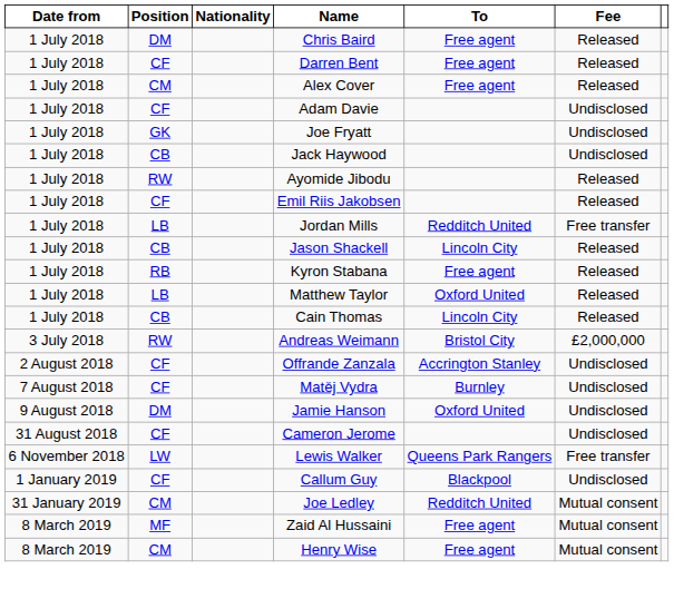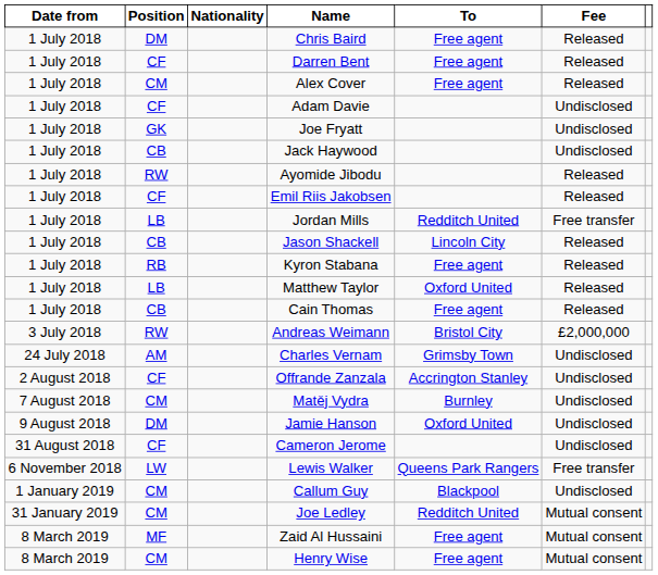Cain Thomas | To: Lincoln City -> Free agent
+ row: 24 July 2018 | AM | Charles Vernam | Grimsby Town | Undisclosed
Matěj Vydra | Position: CF -> CM
Callum Guy | Position: CF -> CM
